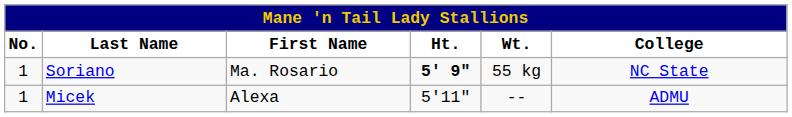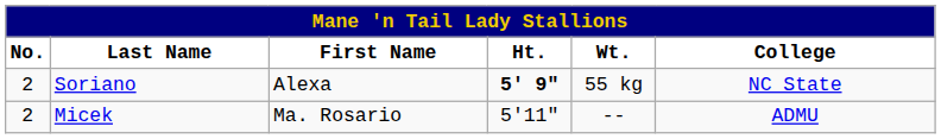Soriano | No.: 1 -> 2
Soriano | First Name: Ma. Rosario -> Alexa
Micek | No.: 1 -> 2
Micek | First Name: Alexa -> Ma. Rosario
